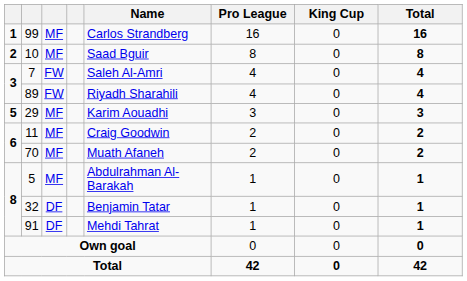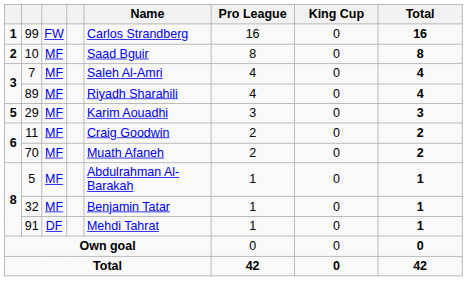99 | column 3: MF -> FW
7 | column 3: FW -> MF
89 | column 3: FW -> MF
32 | column 3: DF -> MF
